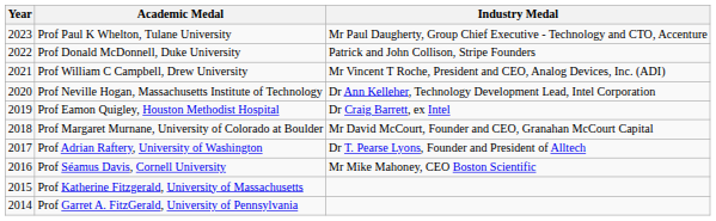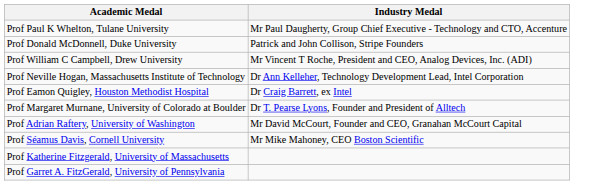- column: Year | 2023 | 2022 | 2021 | 2020 | 2019 | 2018 | 2017 | 2016 | 2015 | 2014
Prof Margaret Murnane, University of Colorado at Boulder | Industry Medal: Mr David McCourt, Founder and CEO, Granahan McCourt Capital -> Dr T. Pearse Lyons, Founder and President of Alltech
Prof Adrian Raftery, University of Washington | Industry Medal: Dr T. Pearse Lyons, Founder and President of Alltech -> Mr David McCourt, Founder and CEO, Granahan McCourt Capital
